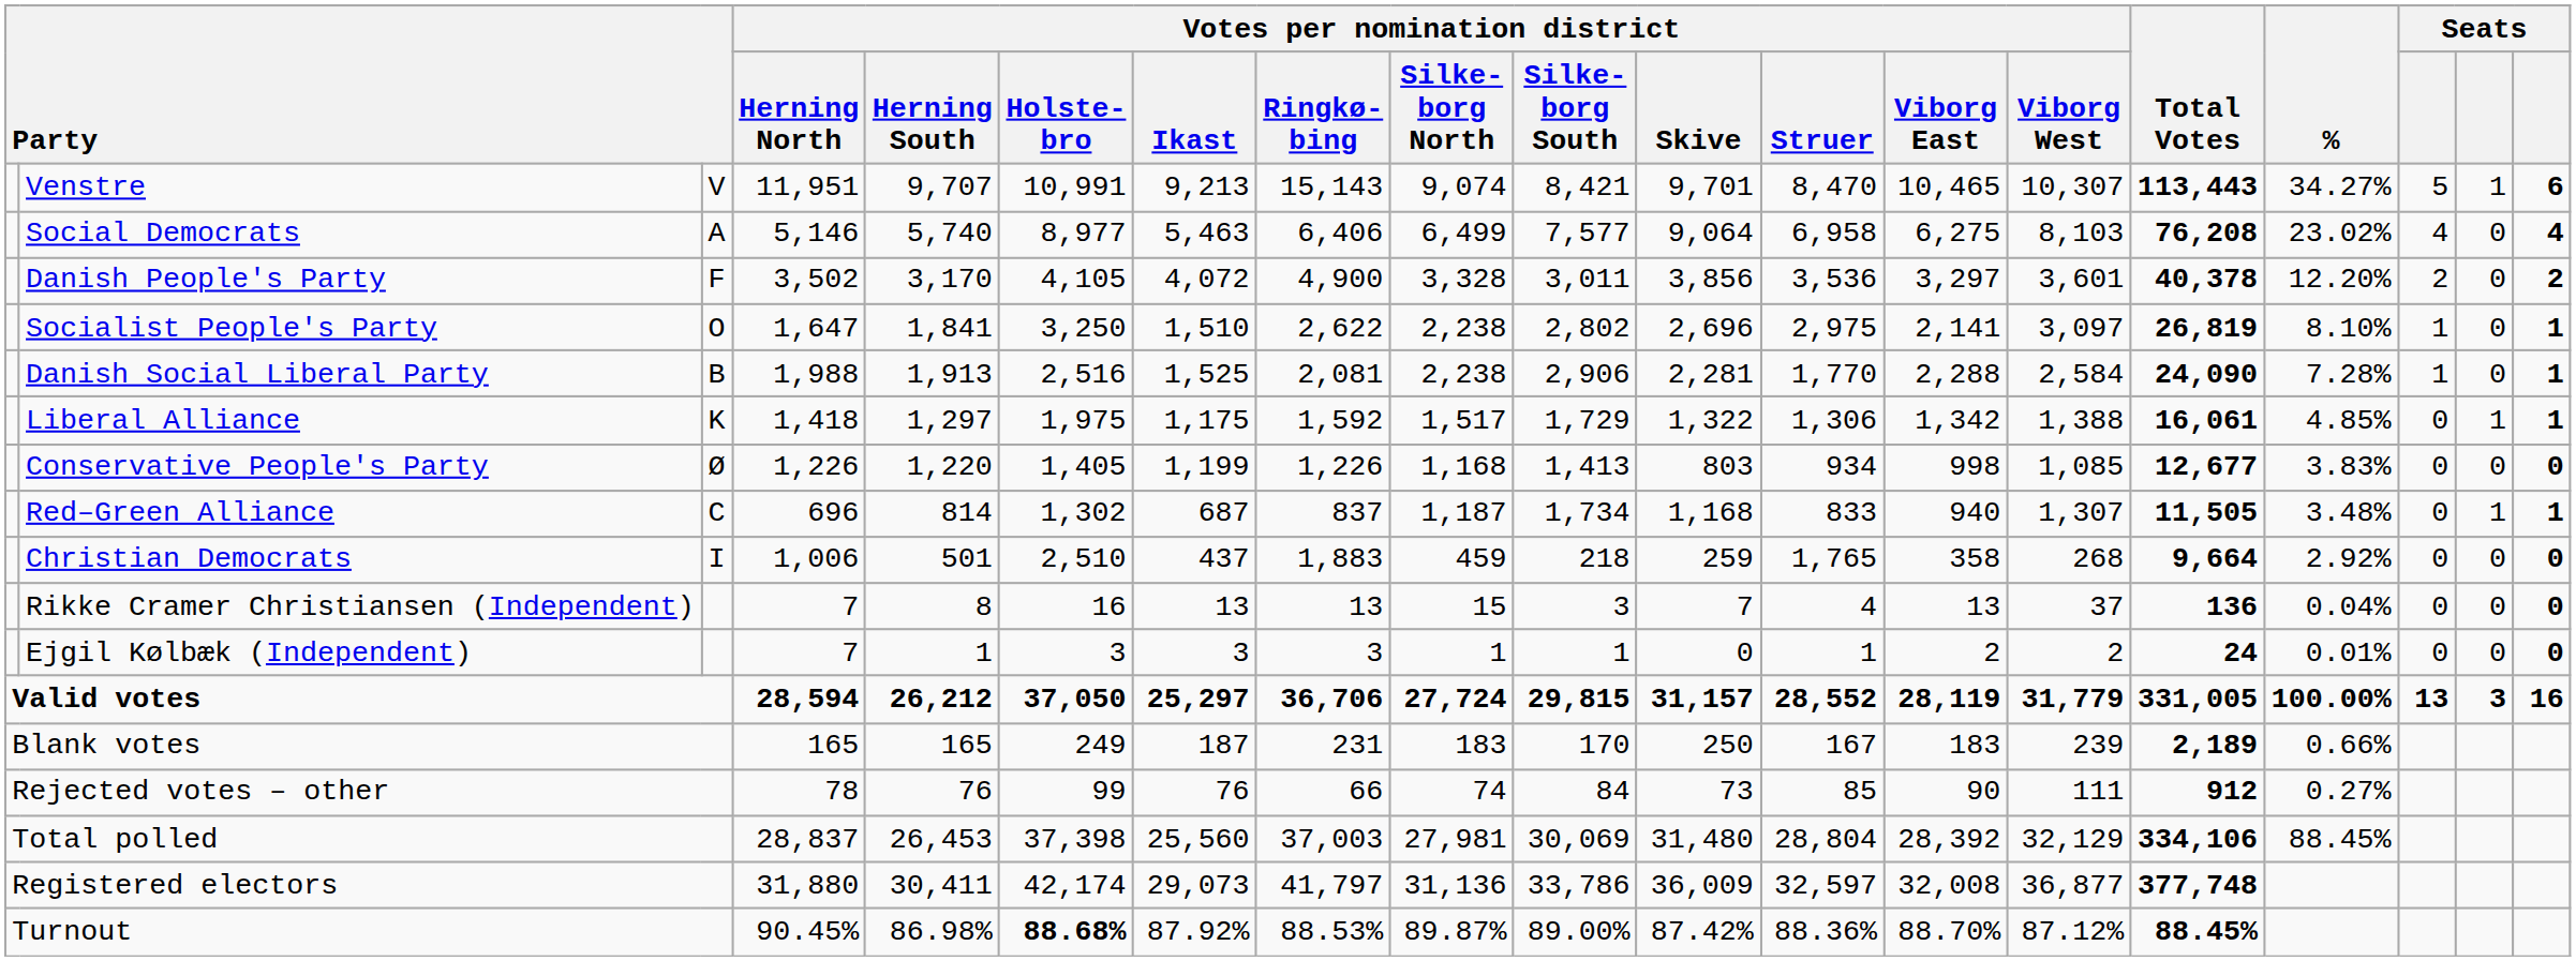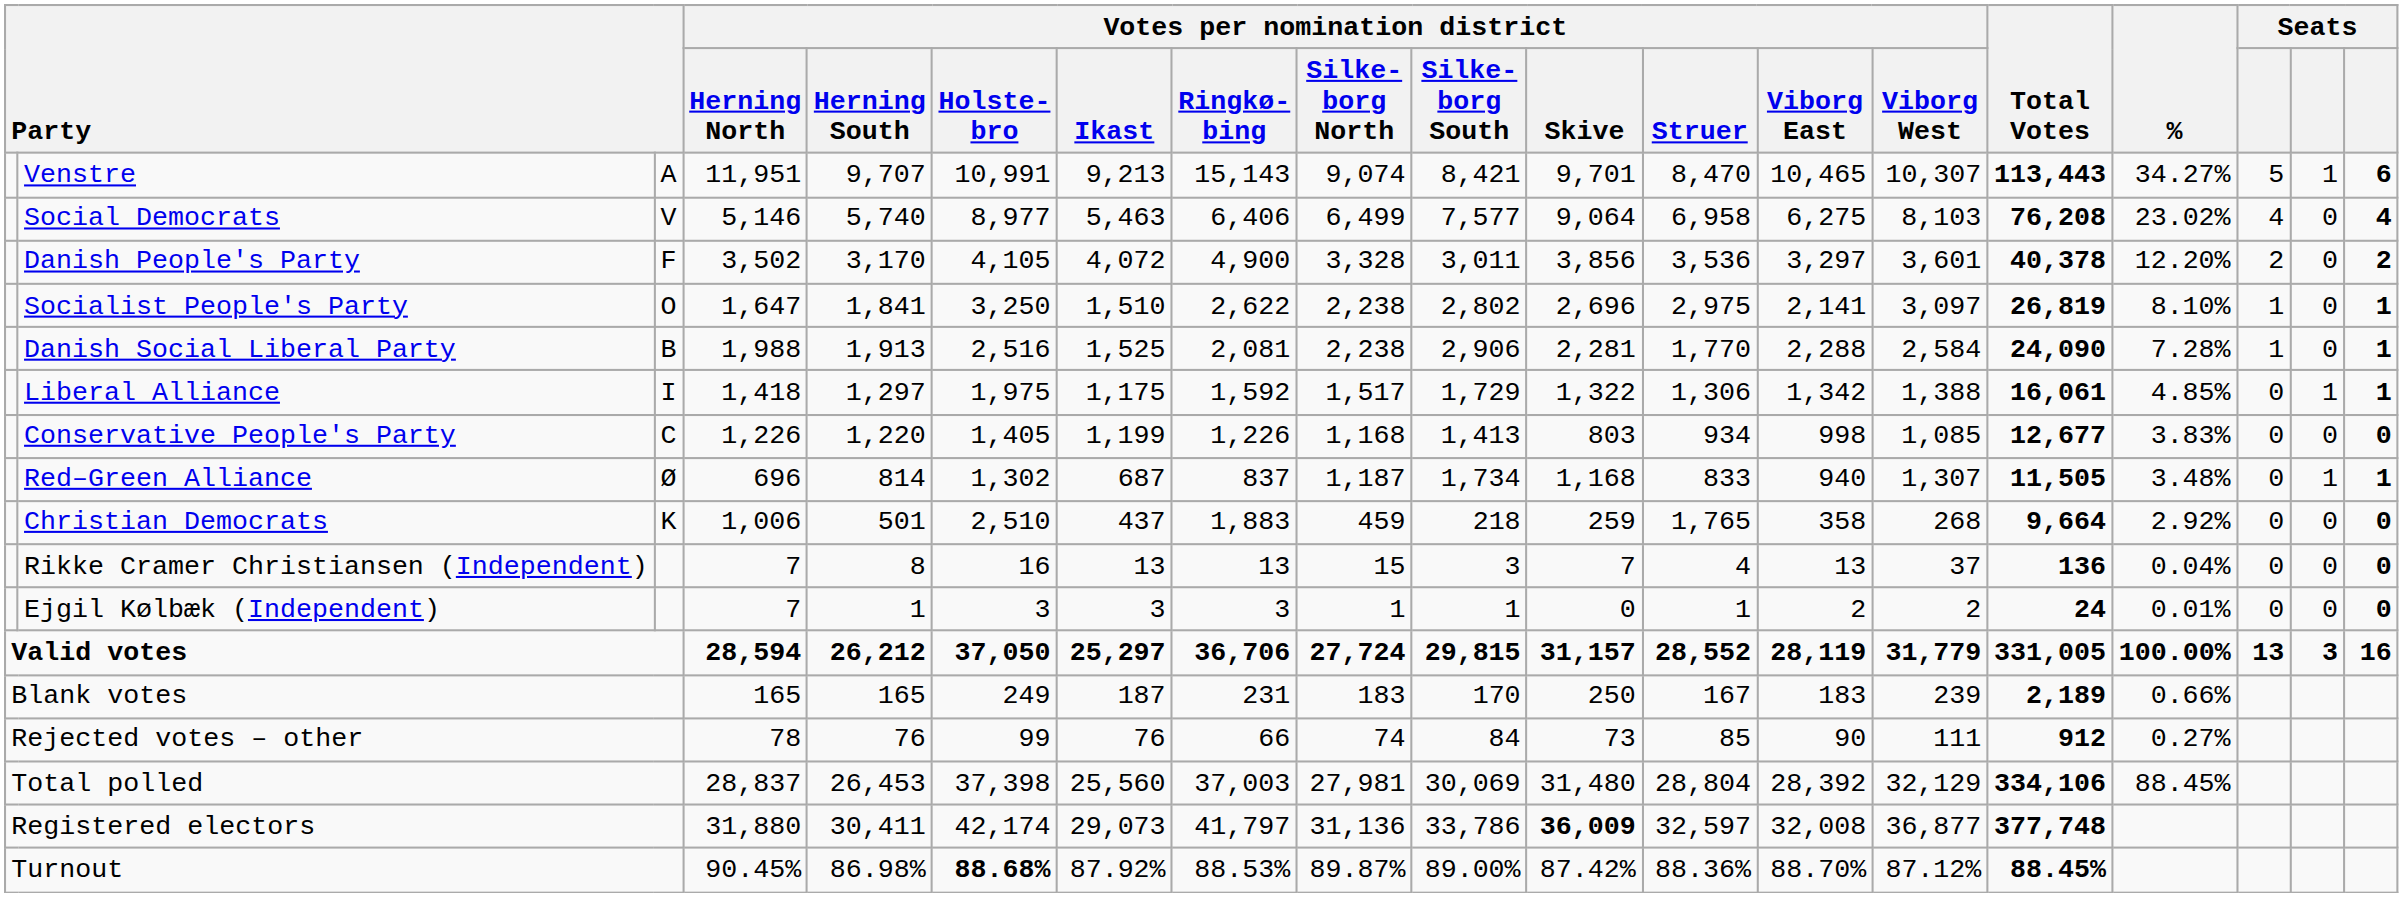Venstre | column 3: V -> A
Social Democrats | column 3: A -> V
Liberal Alliance | column 3: K -> I
Conservative People's Party | column 3: Ø -> C
Red–Green Alliance | column 3: C -> Ø
Christian Democrats | column 3: I -> K
Registered electors | Votes per nomination district / Skive: normal -> bold
